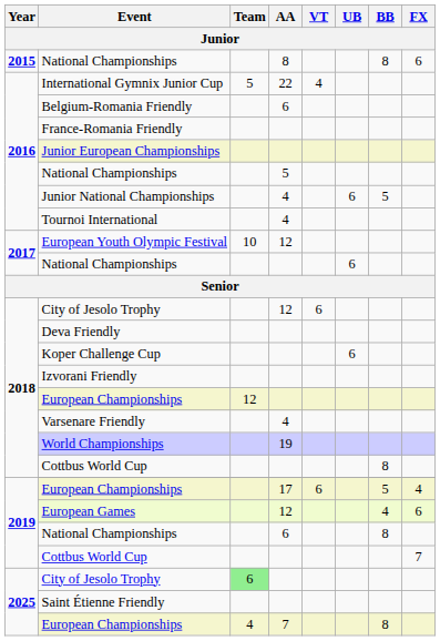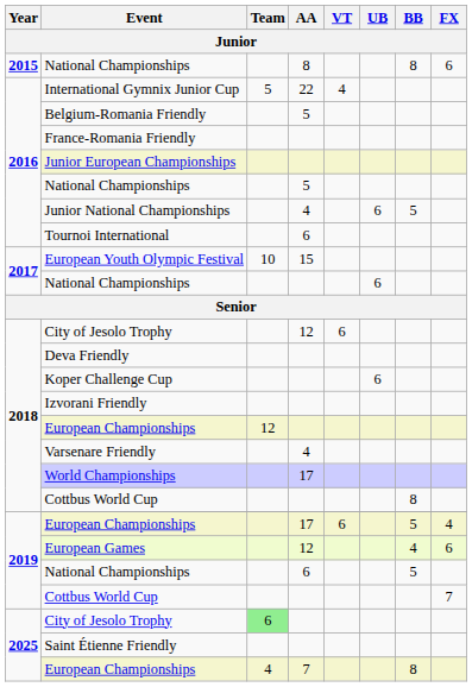Belgium-Romania Friendly | AA: 6 -> 5
Tournoi International | AA: 4 -> 6
European Youth Olympic Festival | AA: 12 -> 15
World Championships | AA: 19 -> 17
2019 / National Championships | BB: 8 -> 5
